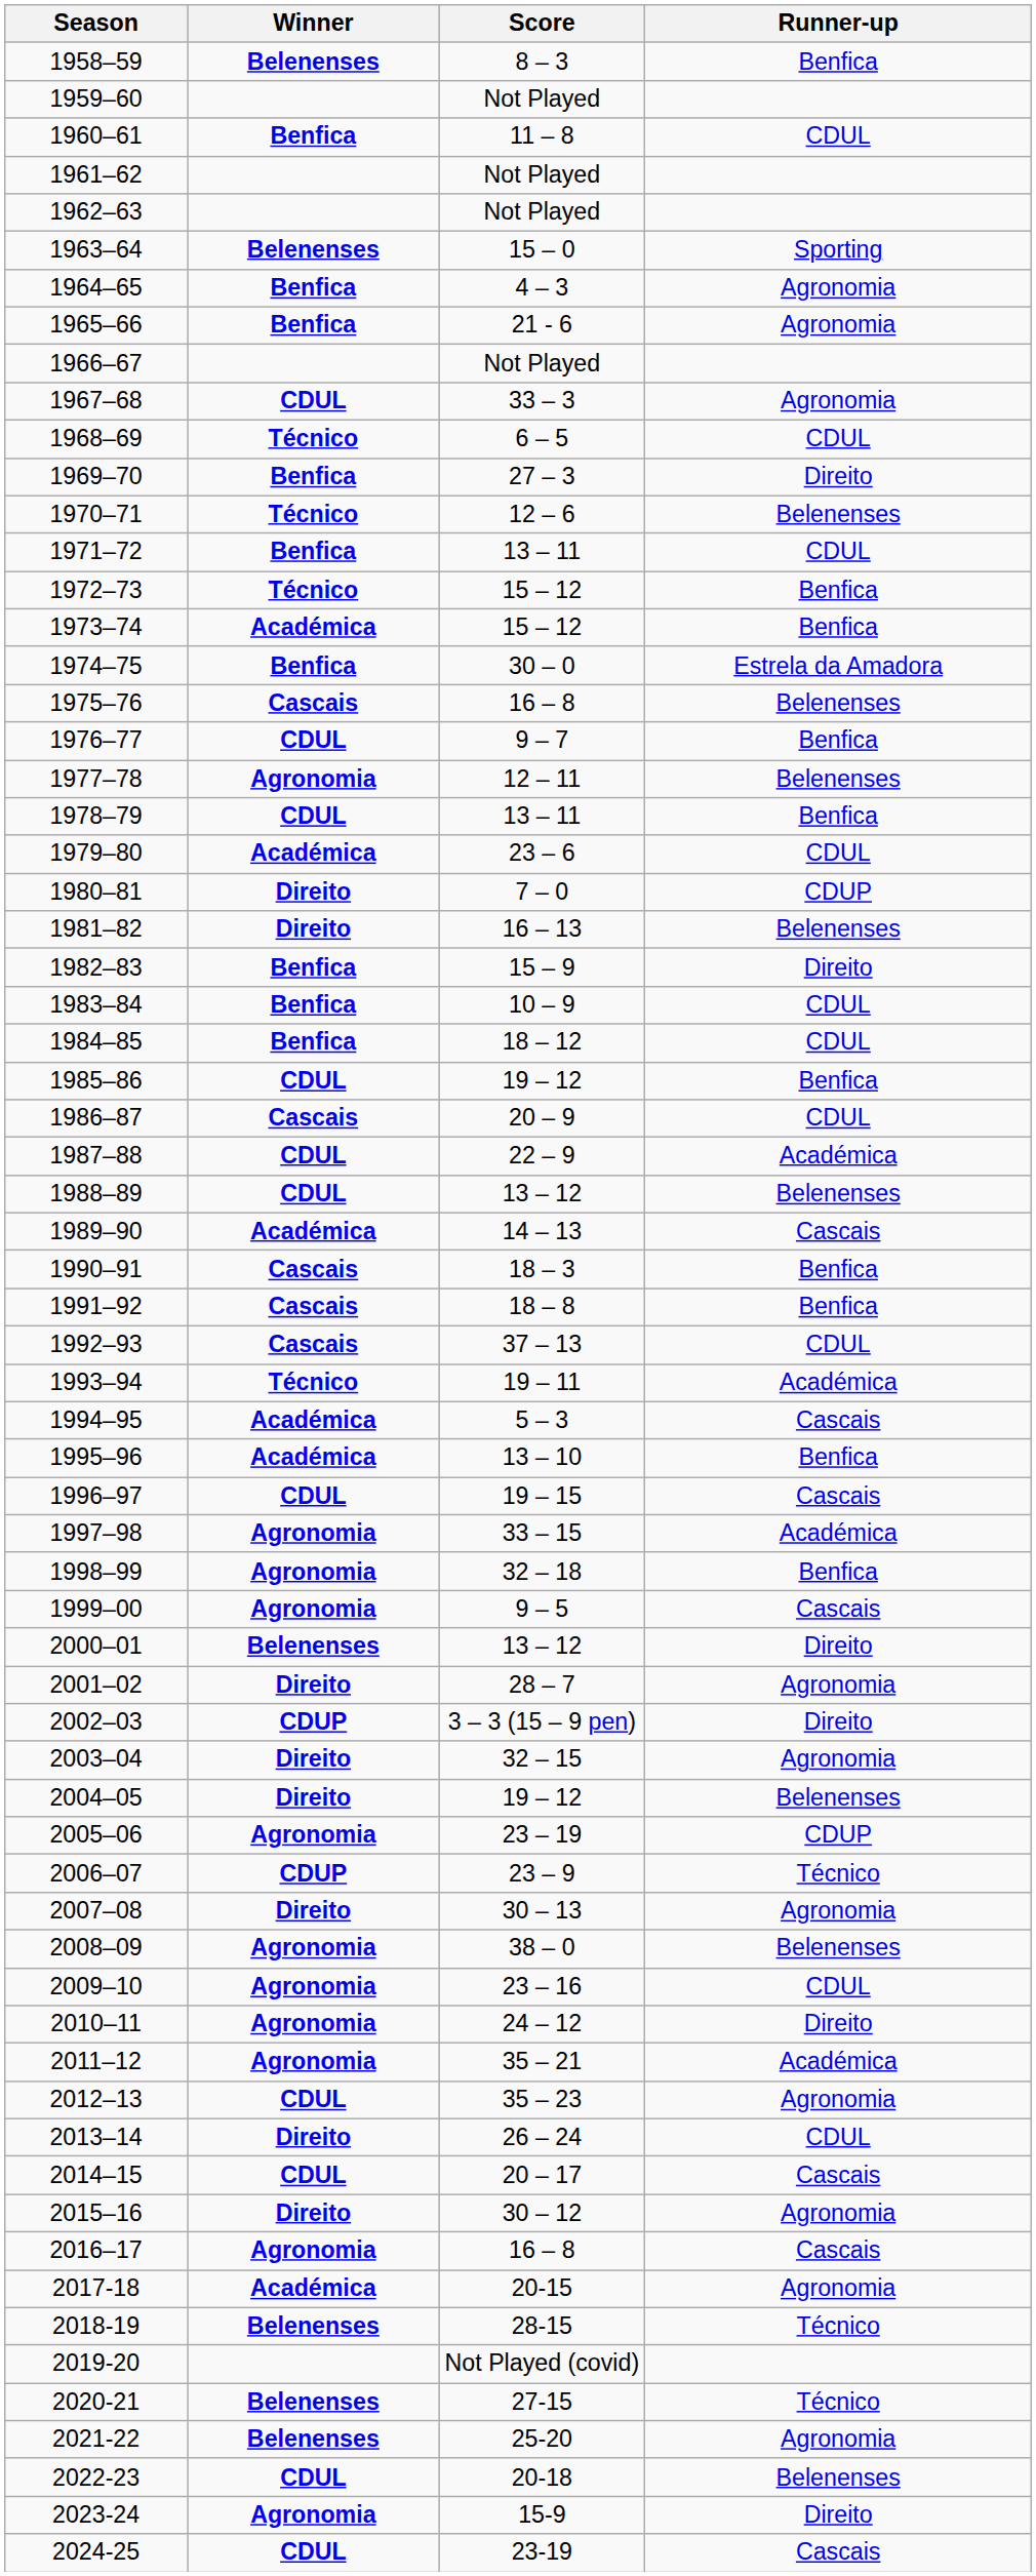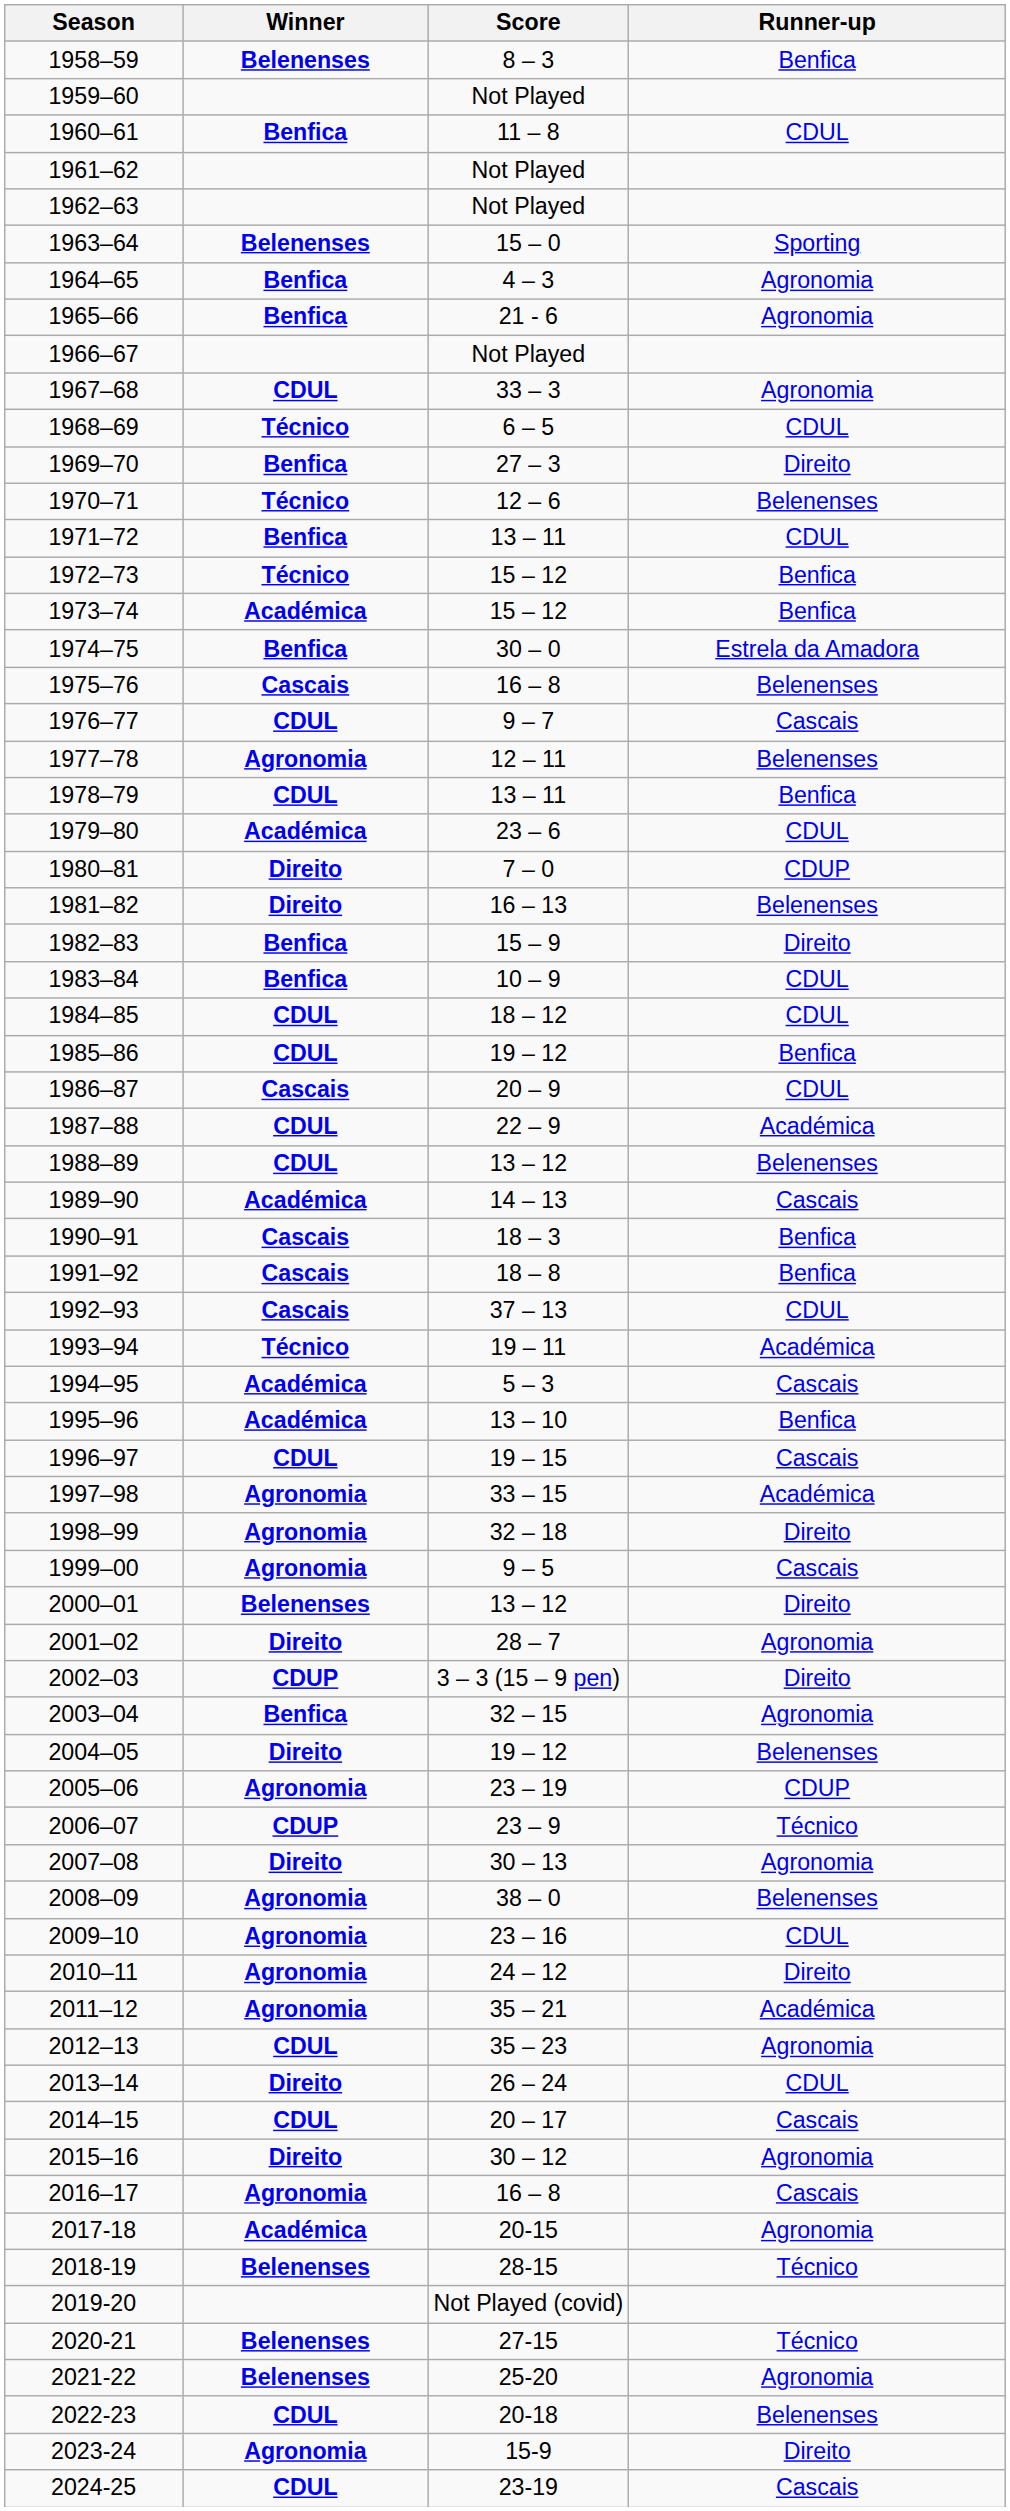1976–77 | Runner-up: Benfica -> Cascais
1984–85 | Winner: Benfica -> CDUL
1998–99 | Runner-up: Benfica -> Direito
2003–04 | Winner: Direito -> Benfica
